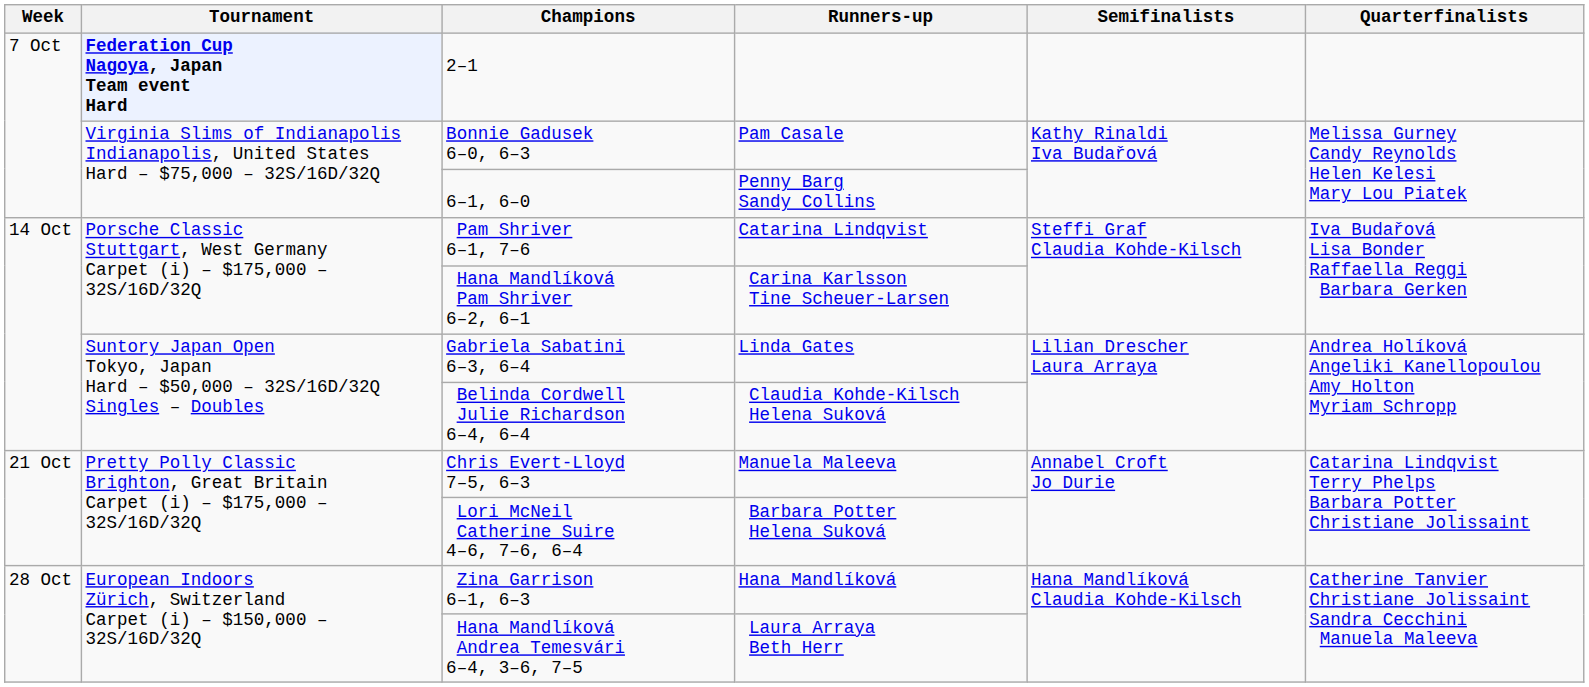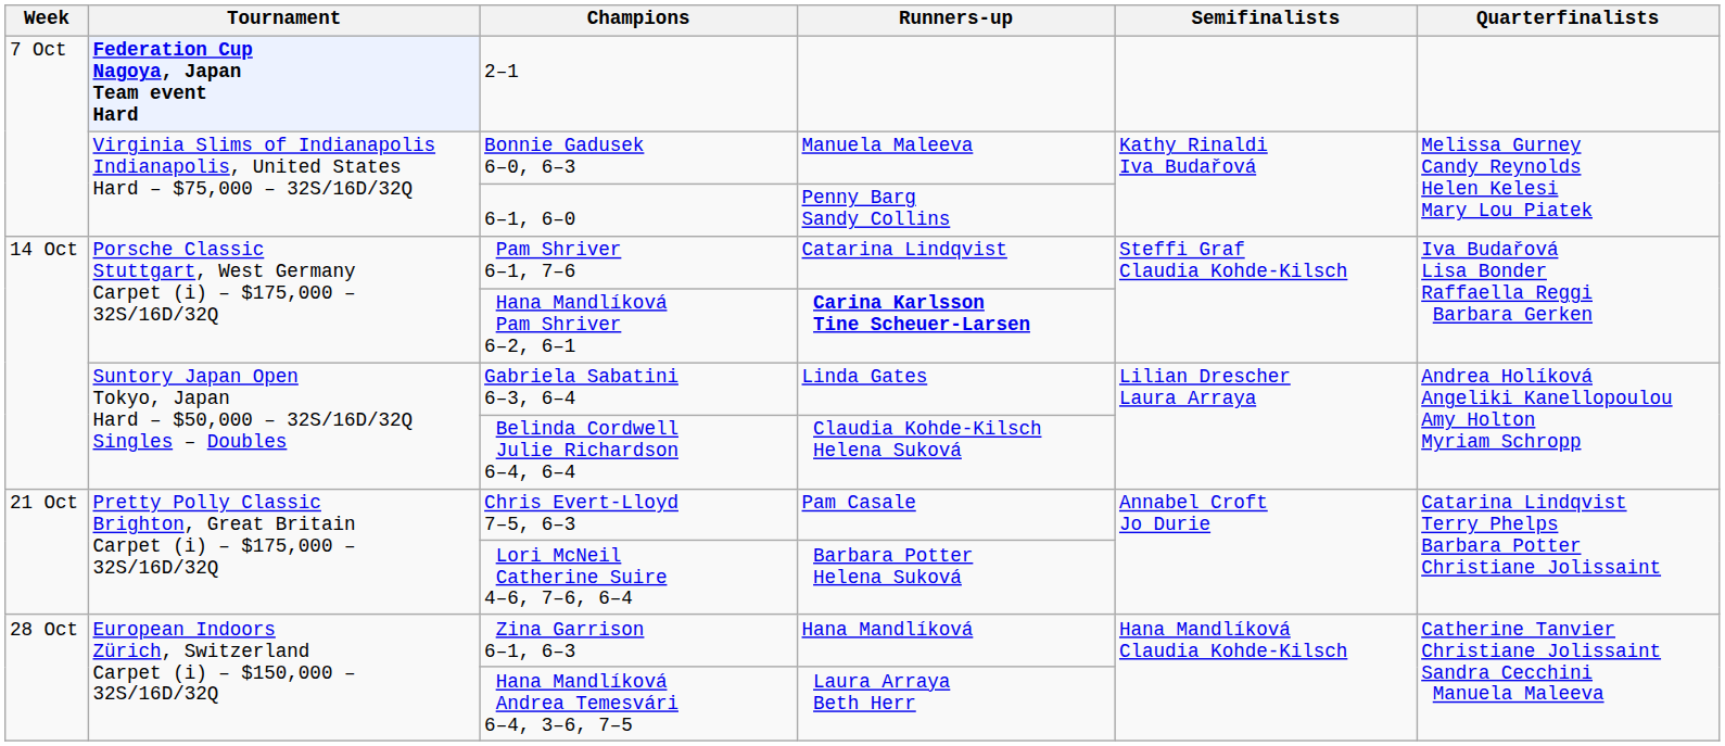Bonnie Gadusek 6–0, 6–3 | Runners-up: Pam Casale -> Manuela Maleeva
Hana Mandlíková Pam Shriver 6–2, 6–1 | Runners-up: normal -> bold
Chris Evert-Lloyd 7–5, 6–3 | Runners-up: Manuela Maleeva -> Pam Casale
